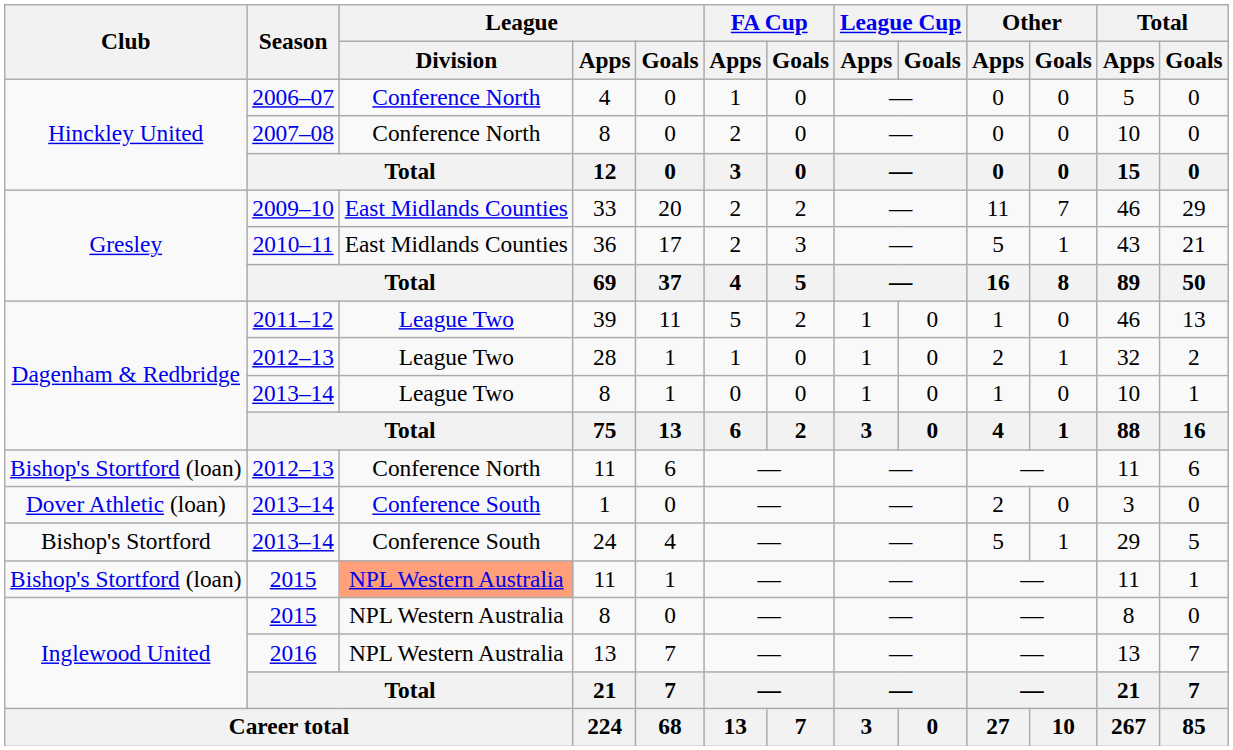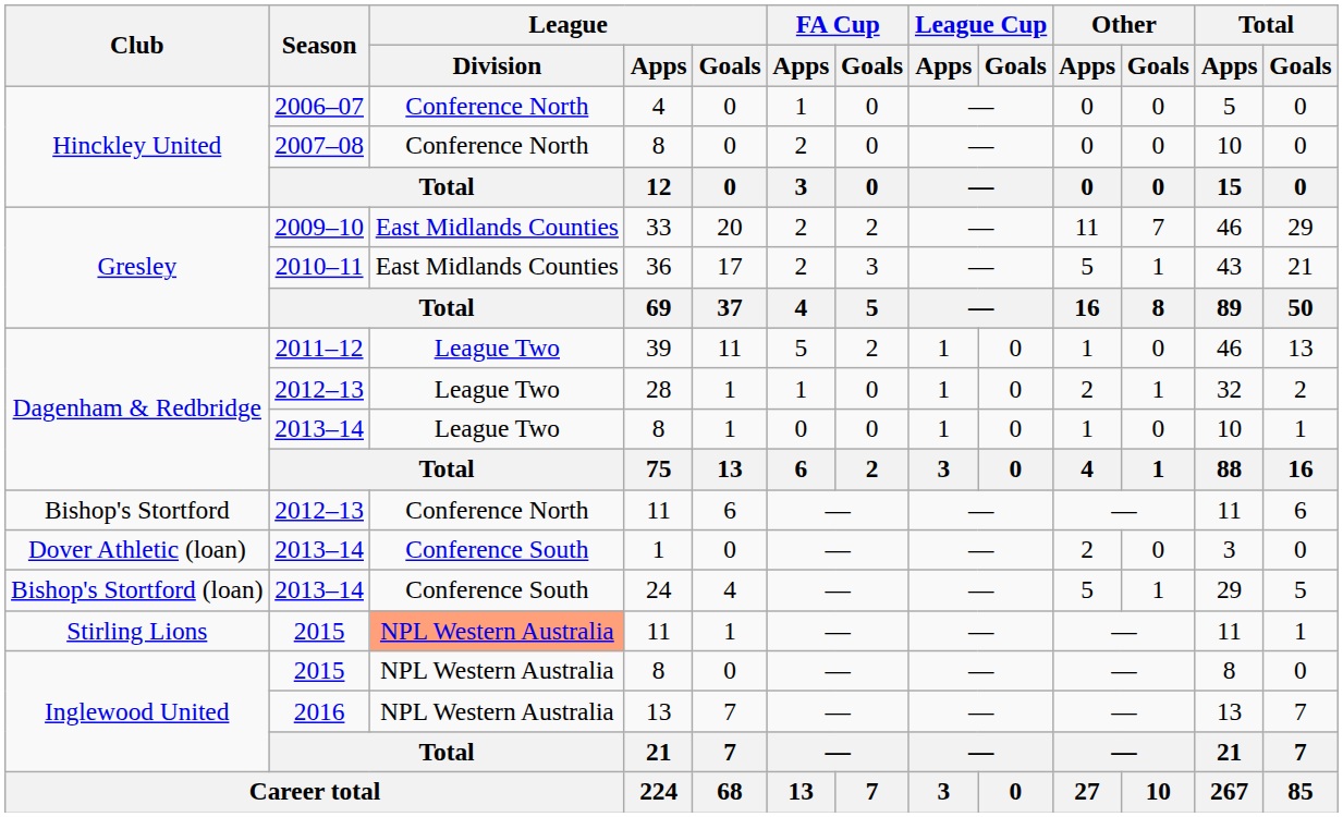2012–13 / 11 | Club: Bishop's Stortford (loan) -> Bishop's Stortford
24 | Club: Bishop's Stortford -> Bishop's Stortford (loan)
2015 / 11 | Club: Bishop's Stortford (loan) -> Stirling Lions
